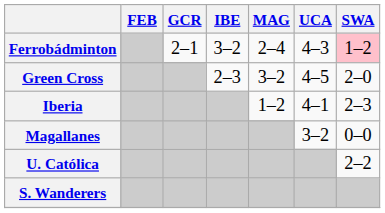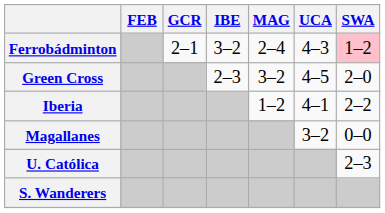Iberia | SWA: 2–3 -> 2–2
U. Católica | SWA: 2–2 -> 2–3
